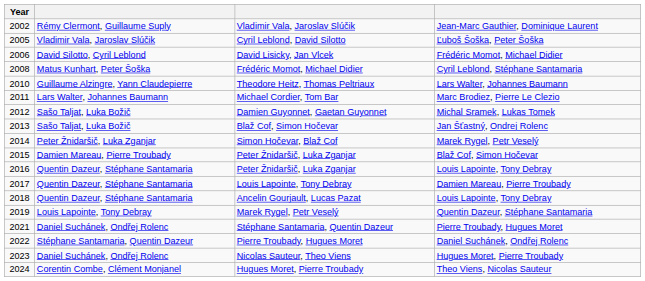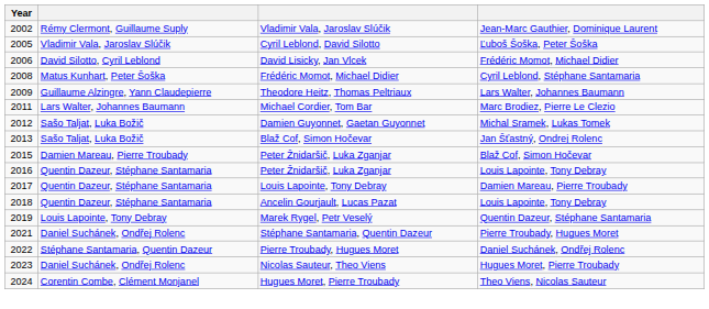Theodore Heitz, Thomas Peltriaux | Year: 2010 -> 2009
- row: 2014 | Peter Žnidaršič, Luka Zganjar | Simon Hočevar, Blaž Cof | Marek Rygel, Petr Veselý
